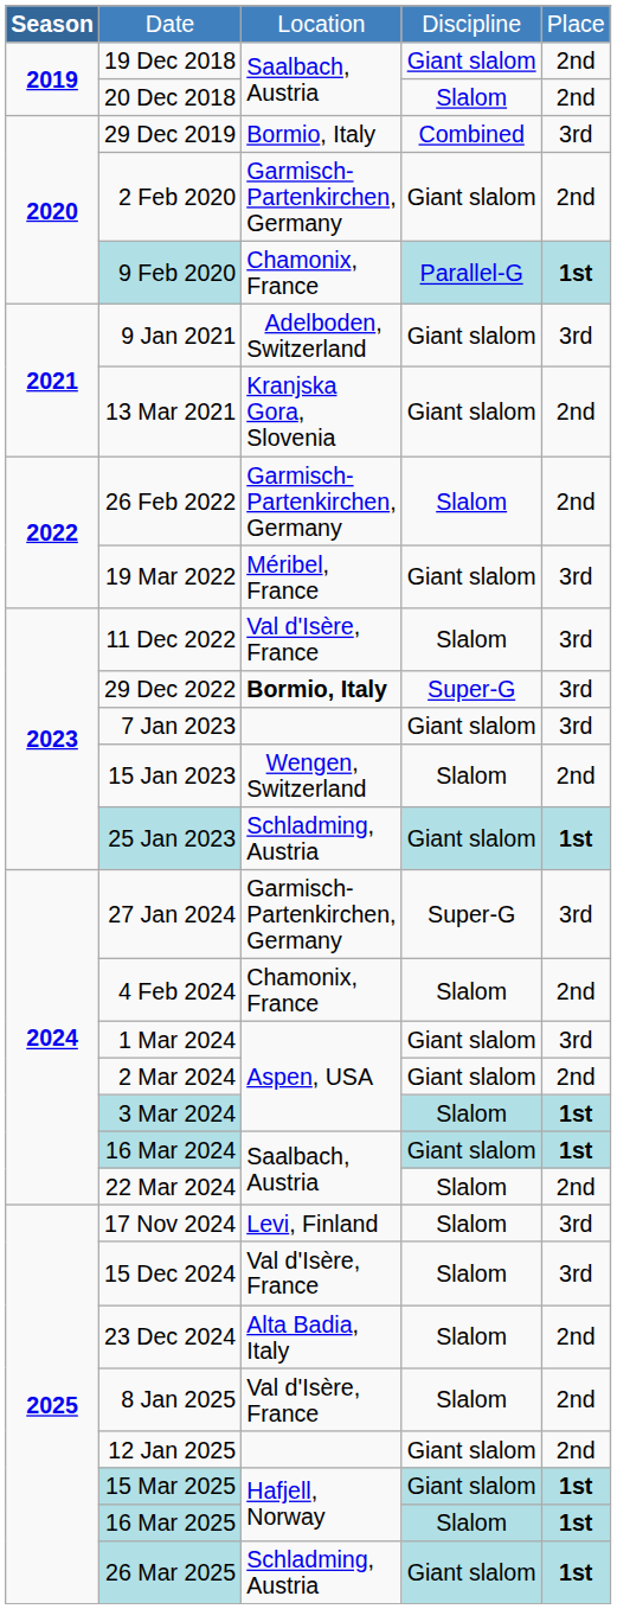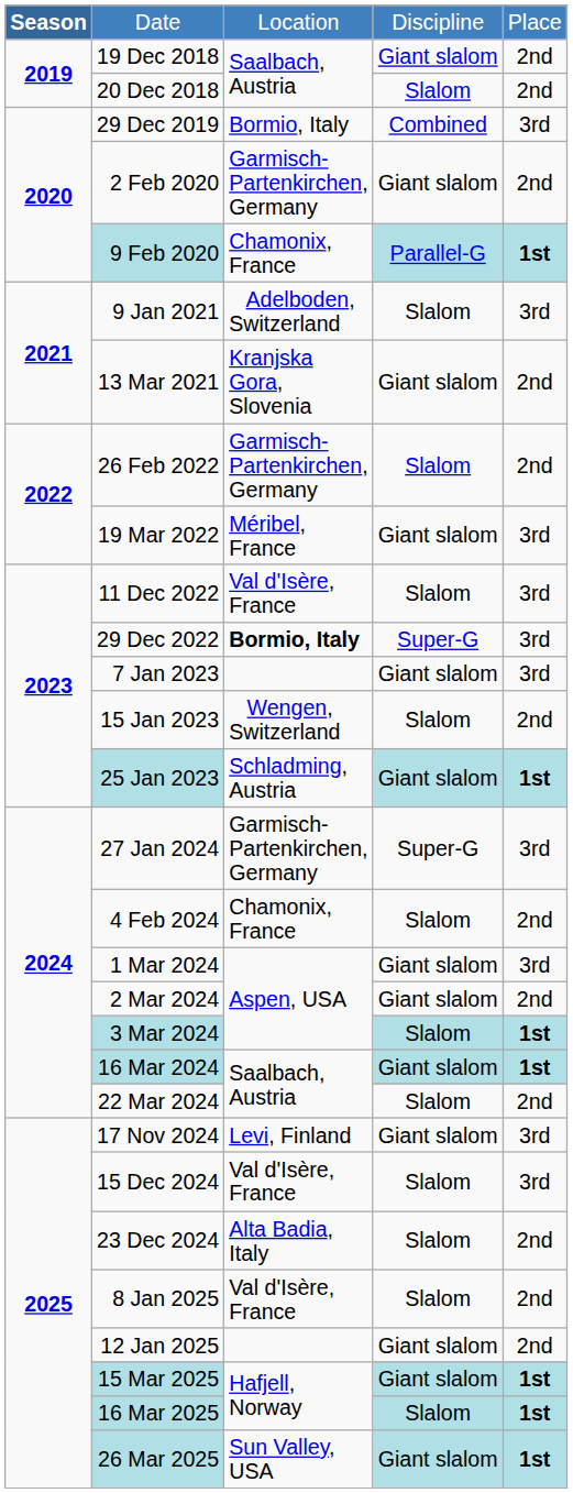9 Jan 2021 | column 4: Giant slalom -> Slalom
17 Nov 2024 | column 4: Slalom -> Giant slalom
26 Mar 2025 | column 3: Schladming, Austria -> Sun Valley, USA
